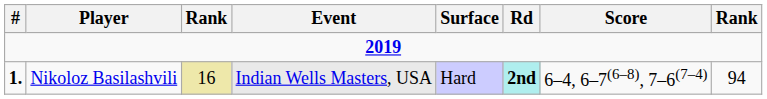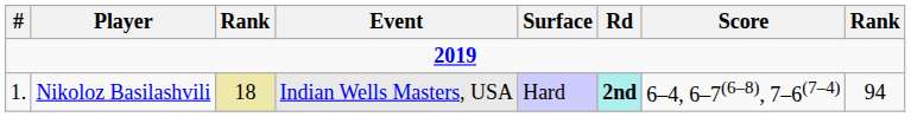Nikoloz Basilashvili | #: bold -> normal
Nikoloz Basilashvili | column 3: 16 -> 18
